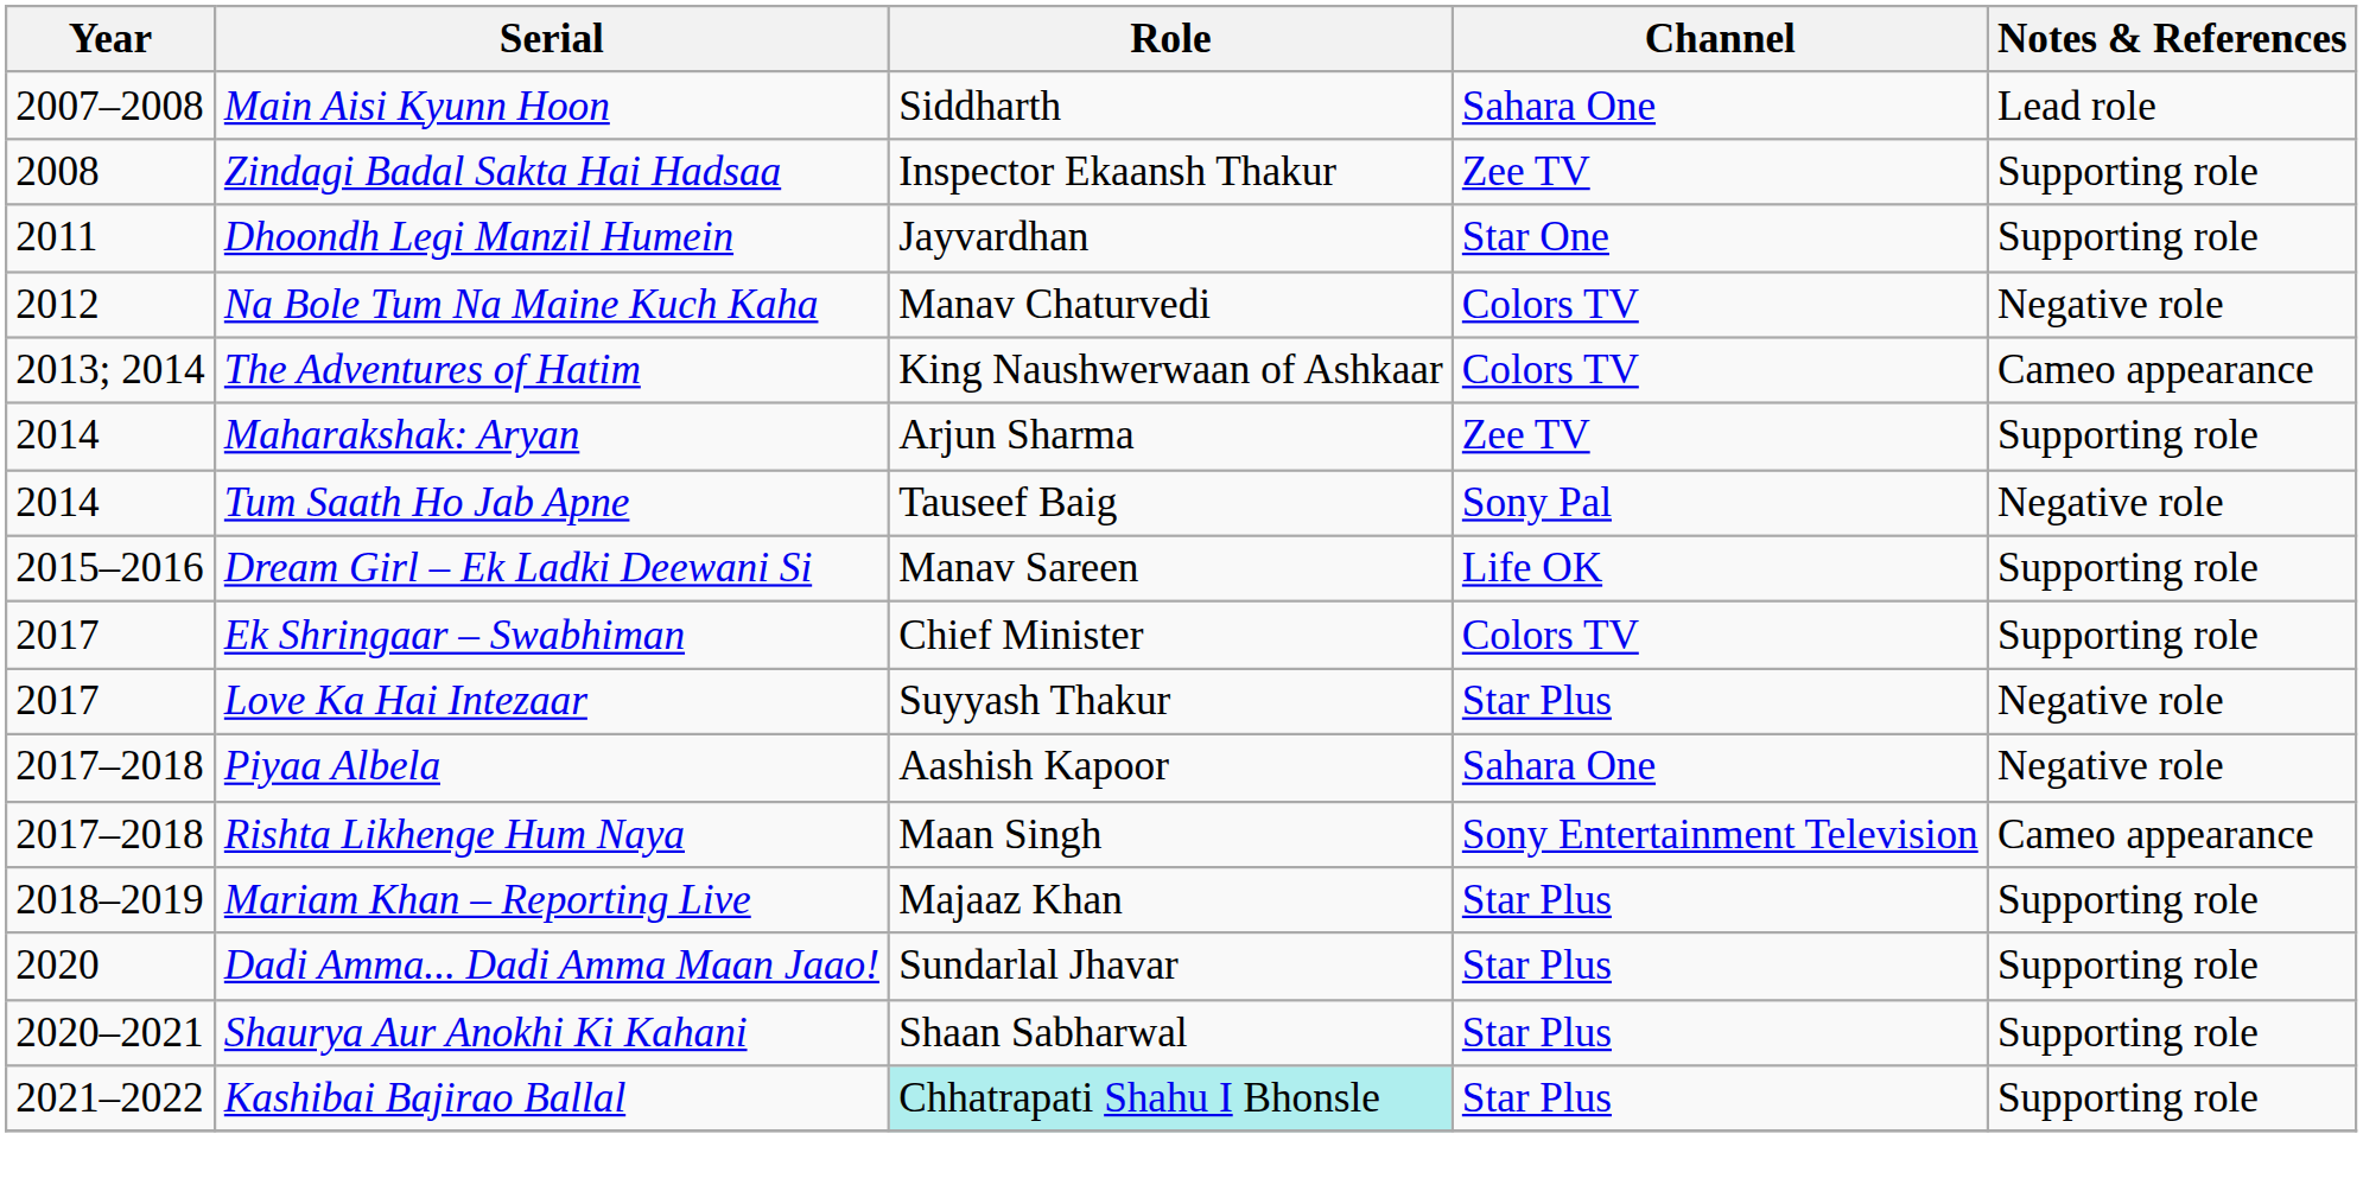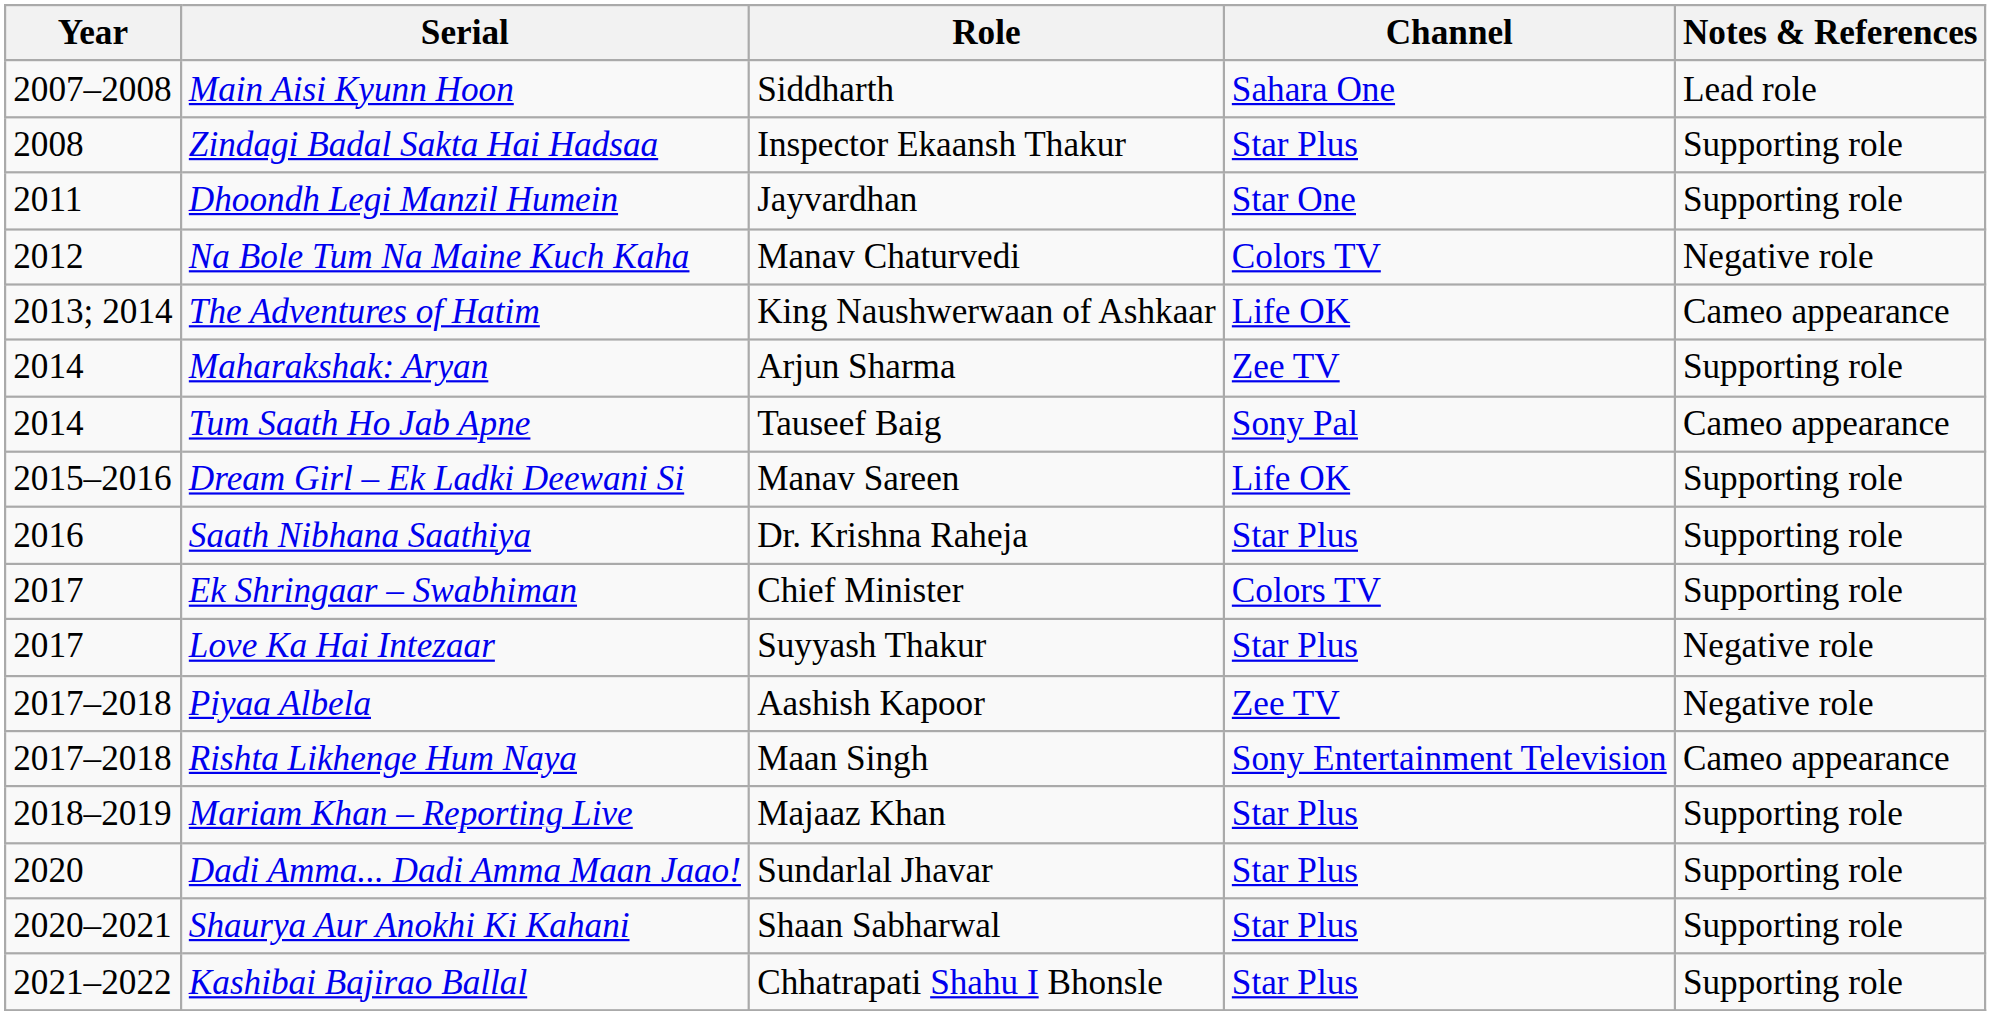Zindagi Badal Sakta Hai Hadsaa | Channel: Zee TV -> Star Plus
The Adventures of Hatim | Channel: Colors TV -> Life OK
Tum Saath Ho Jab Apne | Notes & References: Negative role -> Cameo appearance
+ row: 2016 | Saath Nibhana Saathiya | Dr. Krishna Raheja | Star Plus | Supporting role
Piyaa Albela | Channel: Sahara One -> Zee TV
Kashibai Bajirao Ballal | Role: paleturquoise background -> no background
